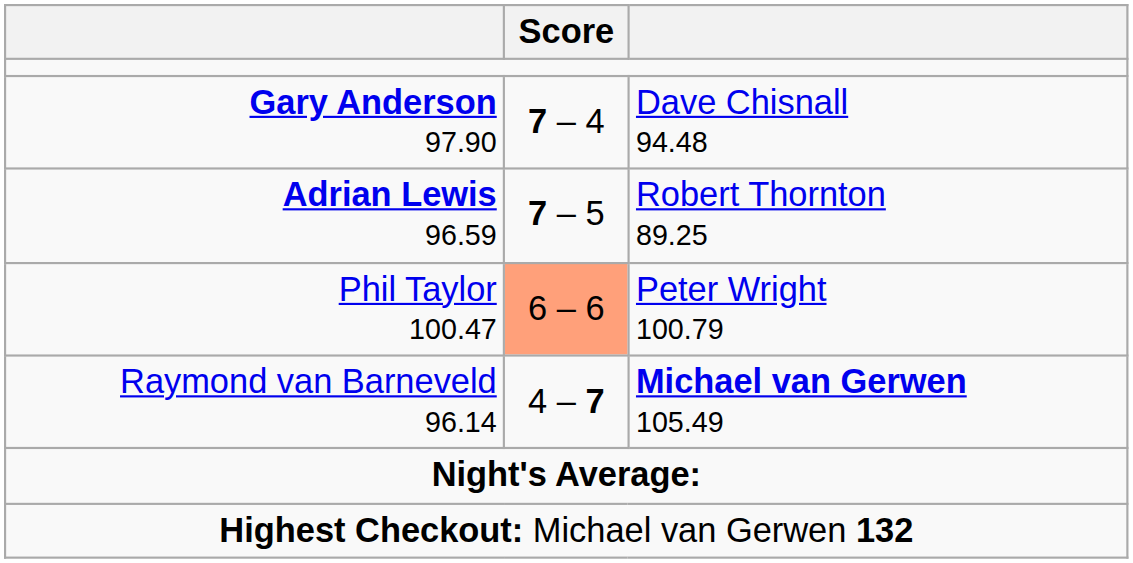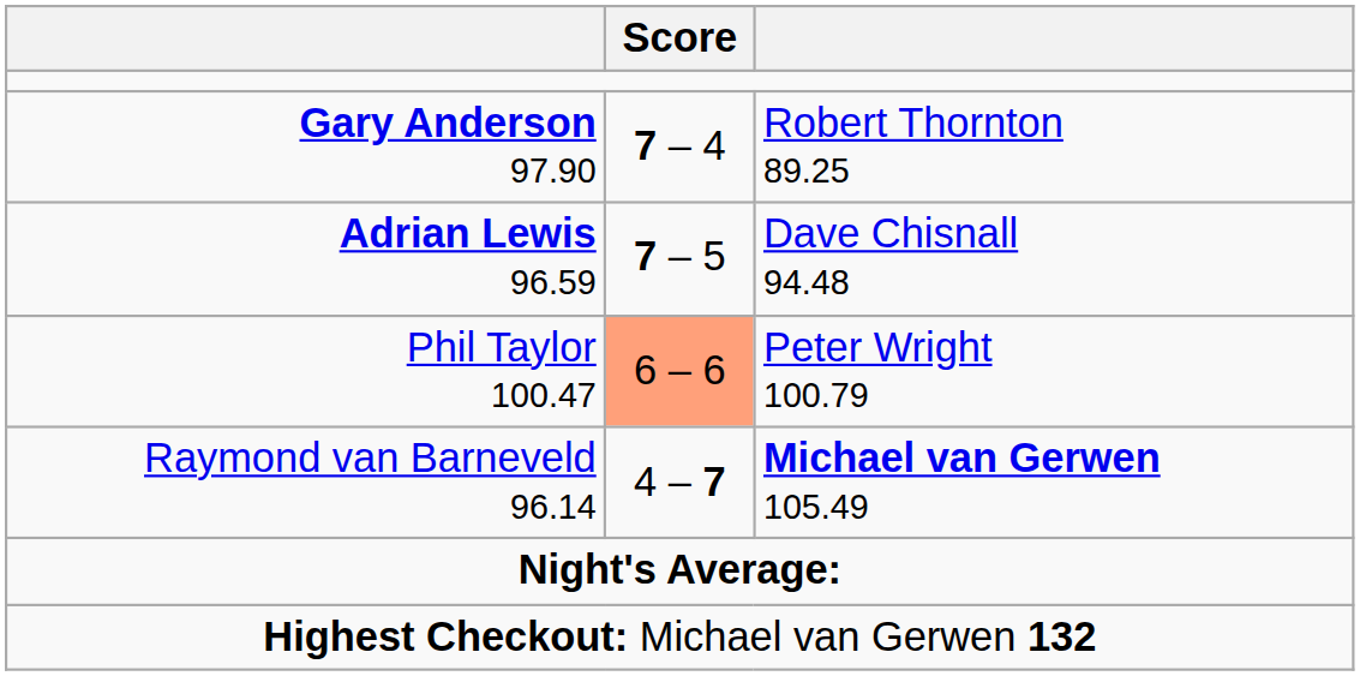Gary Anderson 97.90 | column 3: Dave Chisnall 94.48 -> Robert Thornton 89.25
Adrian Lewis 96.59 | column 3: Robert Thornton 89.25 -> Dave Chisnall 94.48
